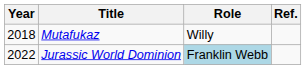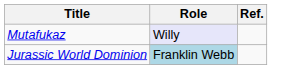- column: Year | 2018 | 2022
Mutafukaz | Role: no background -> lavender background
